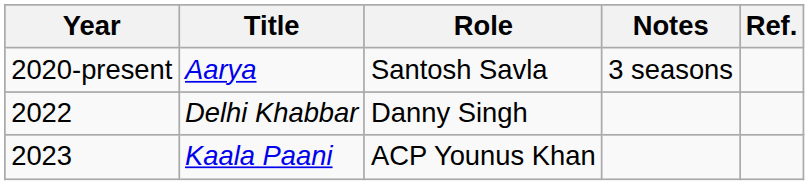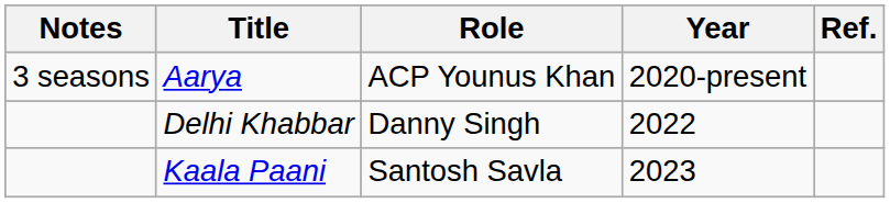columns swapped: Year <-> Notes
Aarya | Role: Santosh Savla -> ACP Younus Khan
Kaala Paani | Role: ACP Younus Khan -> Santosh Savla
